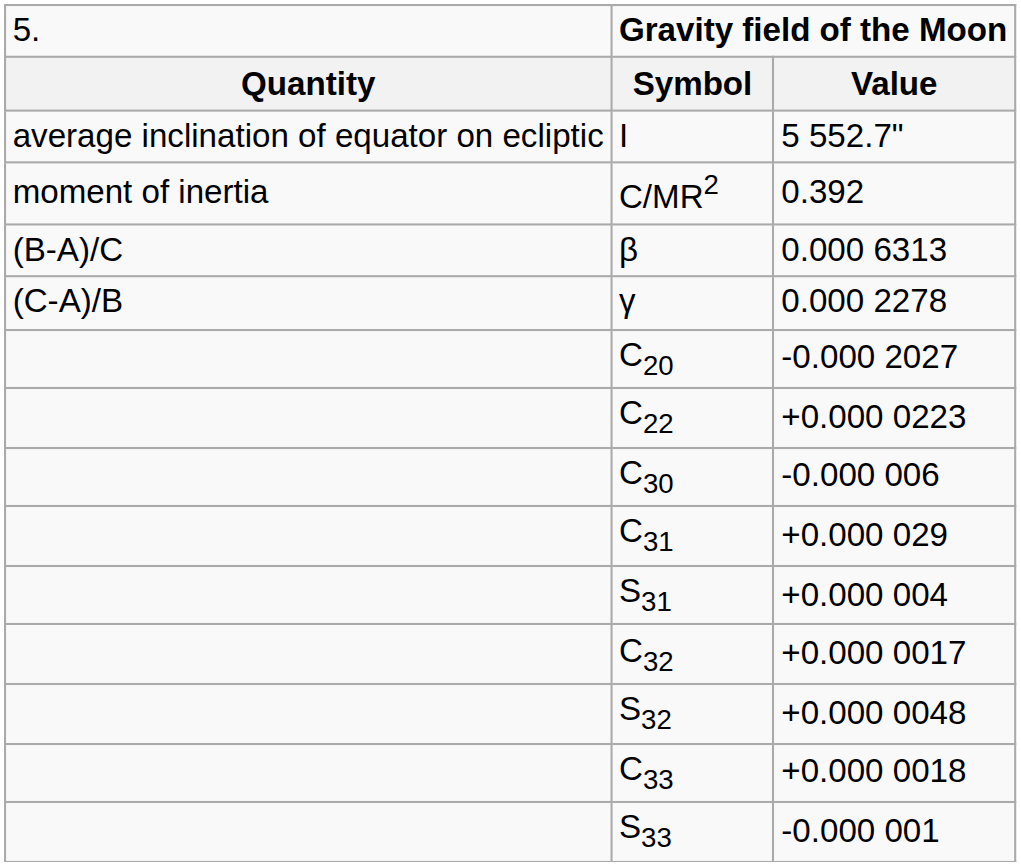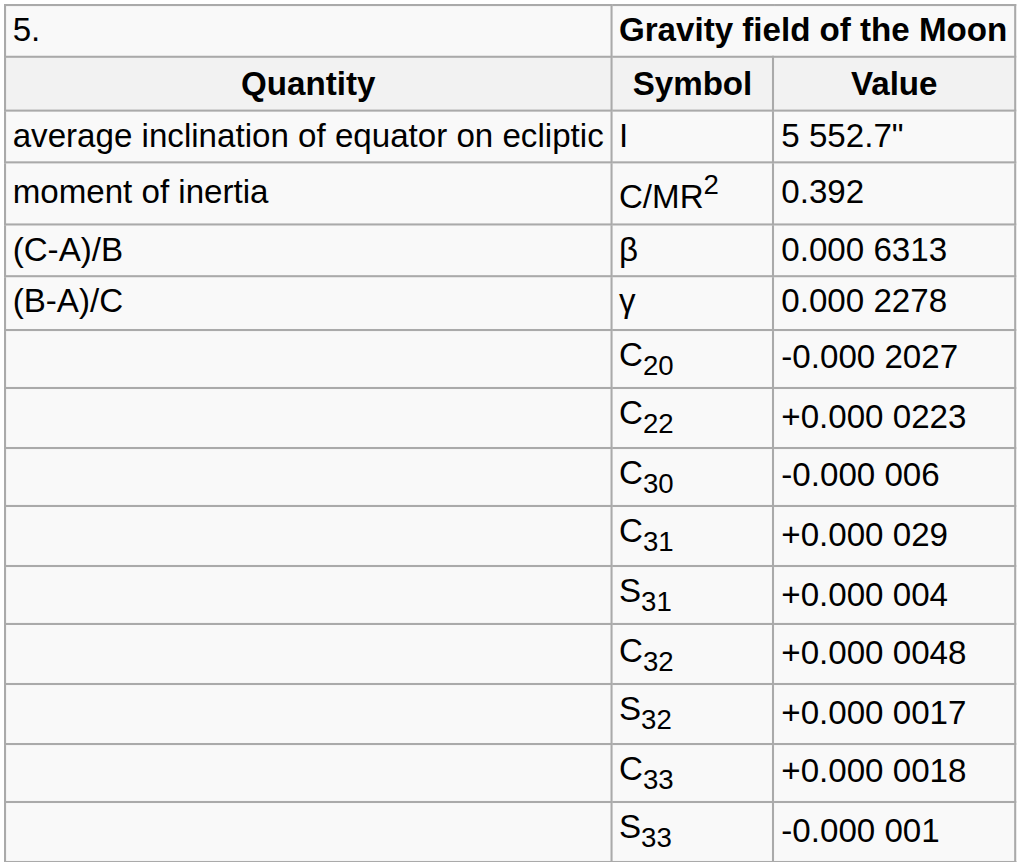β | column 1: (B-A)/C -> (C-A)/B
γ | column 1: (C-A)/B -> (B-A)/C
C32 | column 3: +0.000 0017 -> +0.000 0048
S32 | column 3: +0.000 0048 -> +0.000 0017
